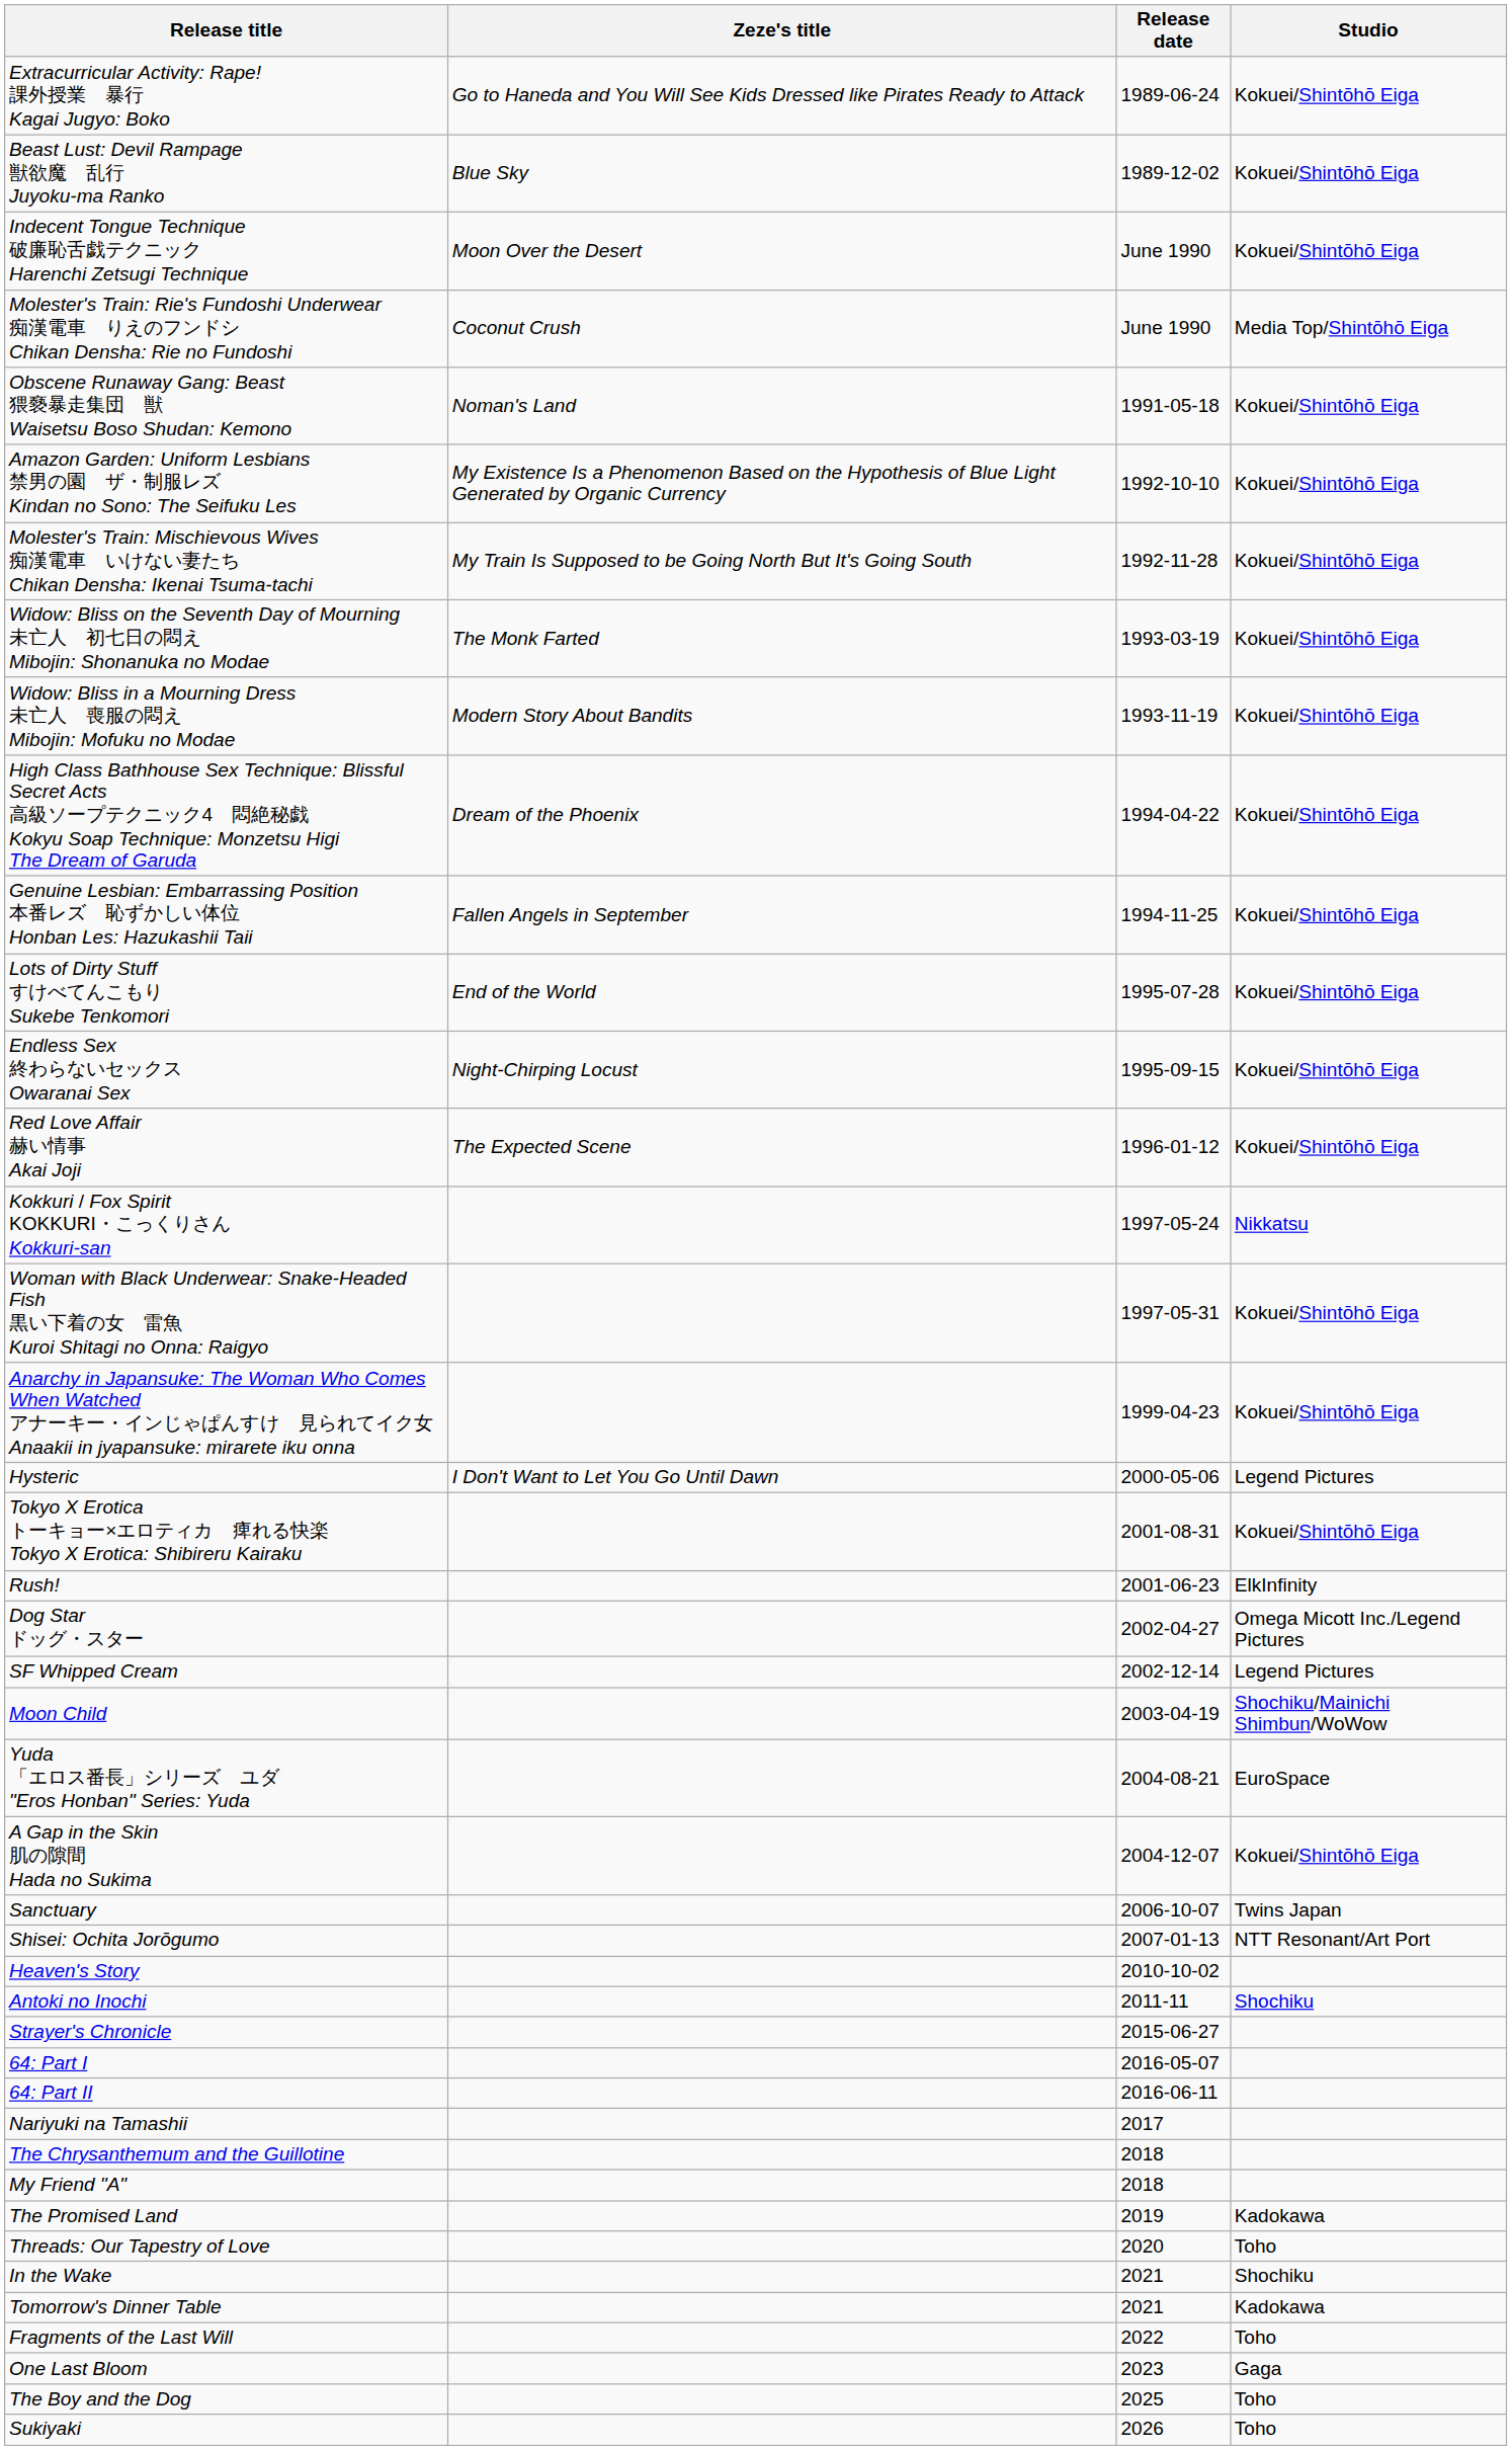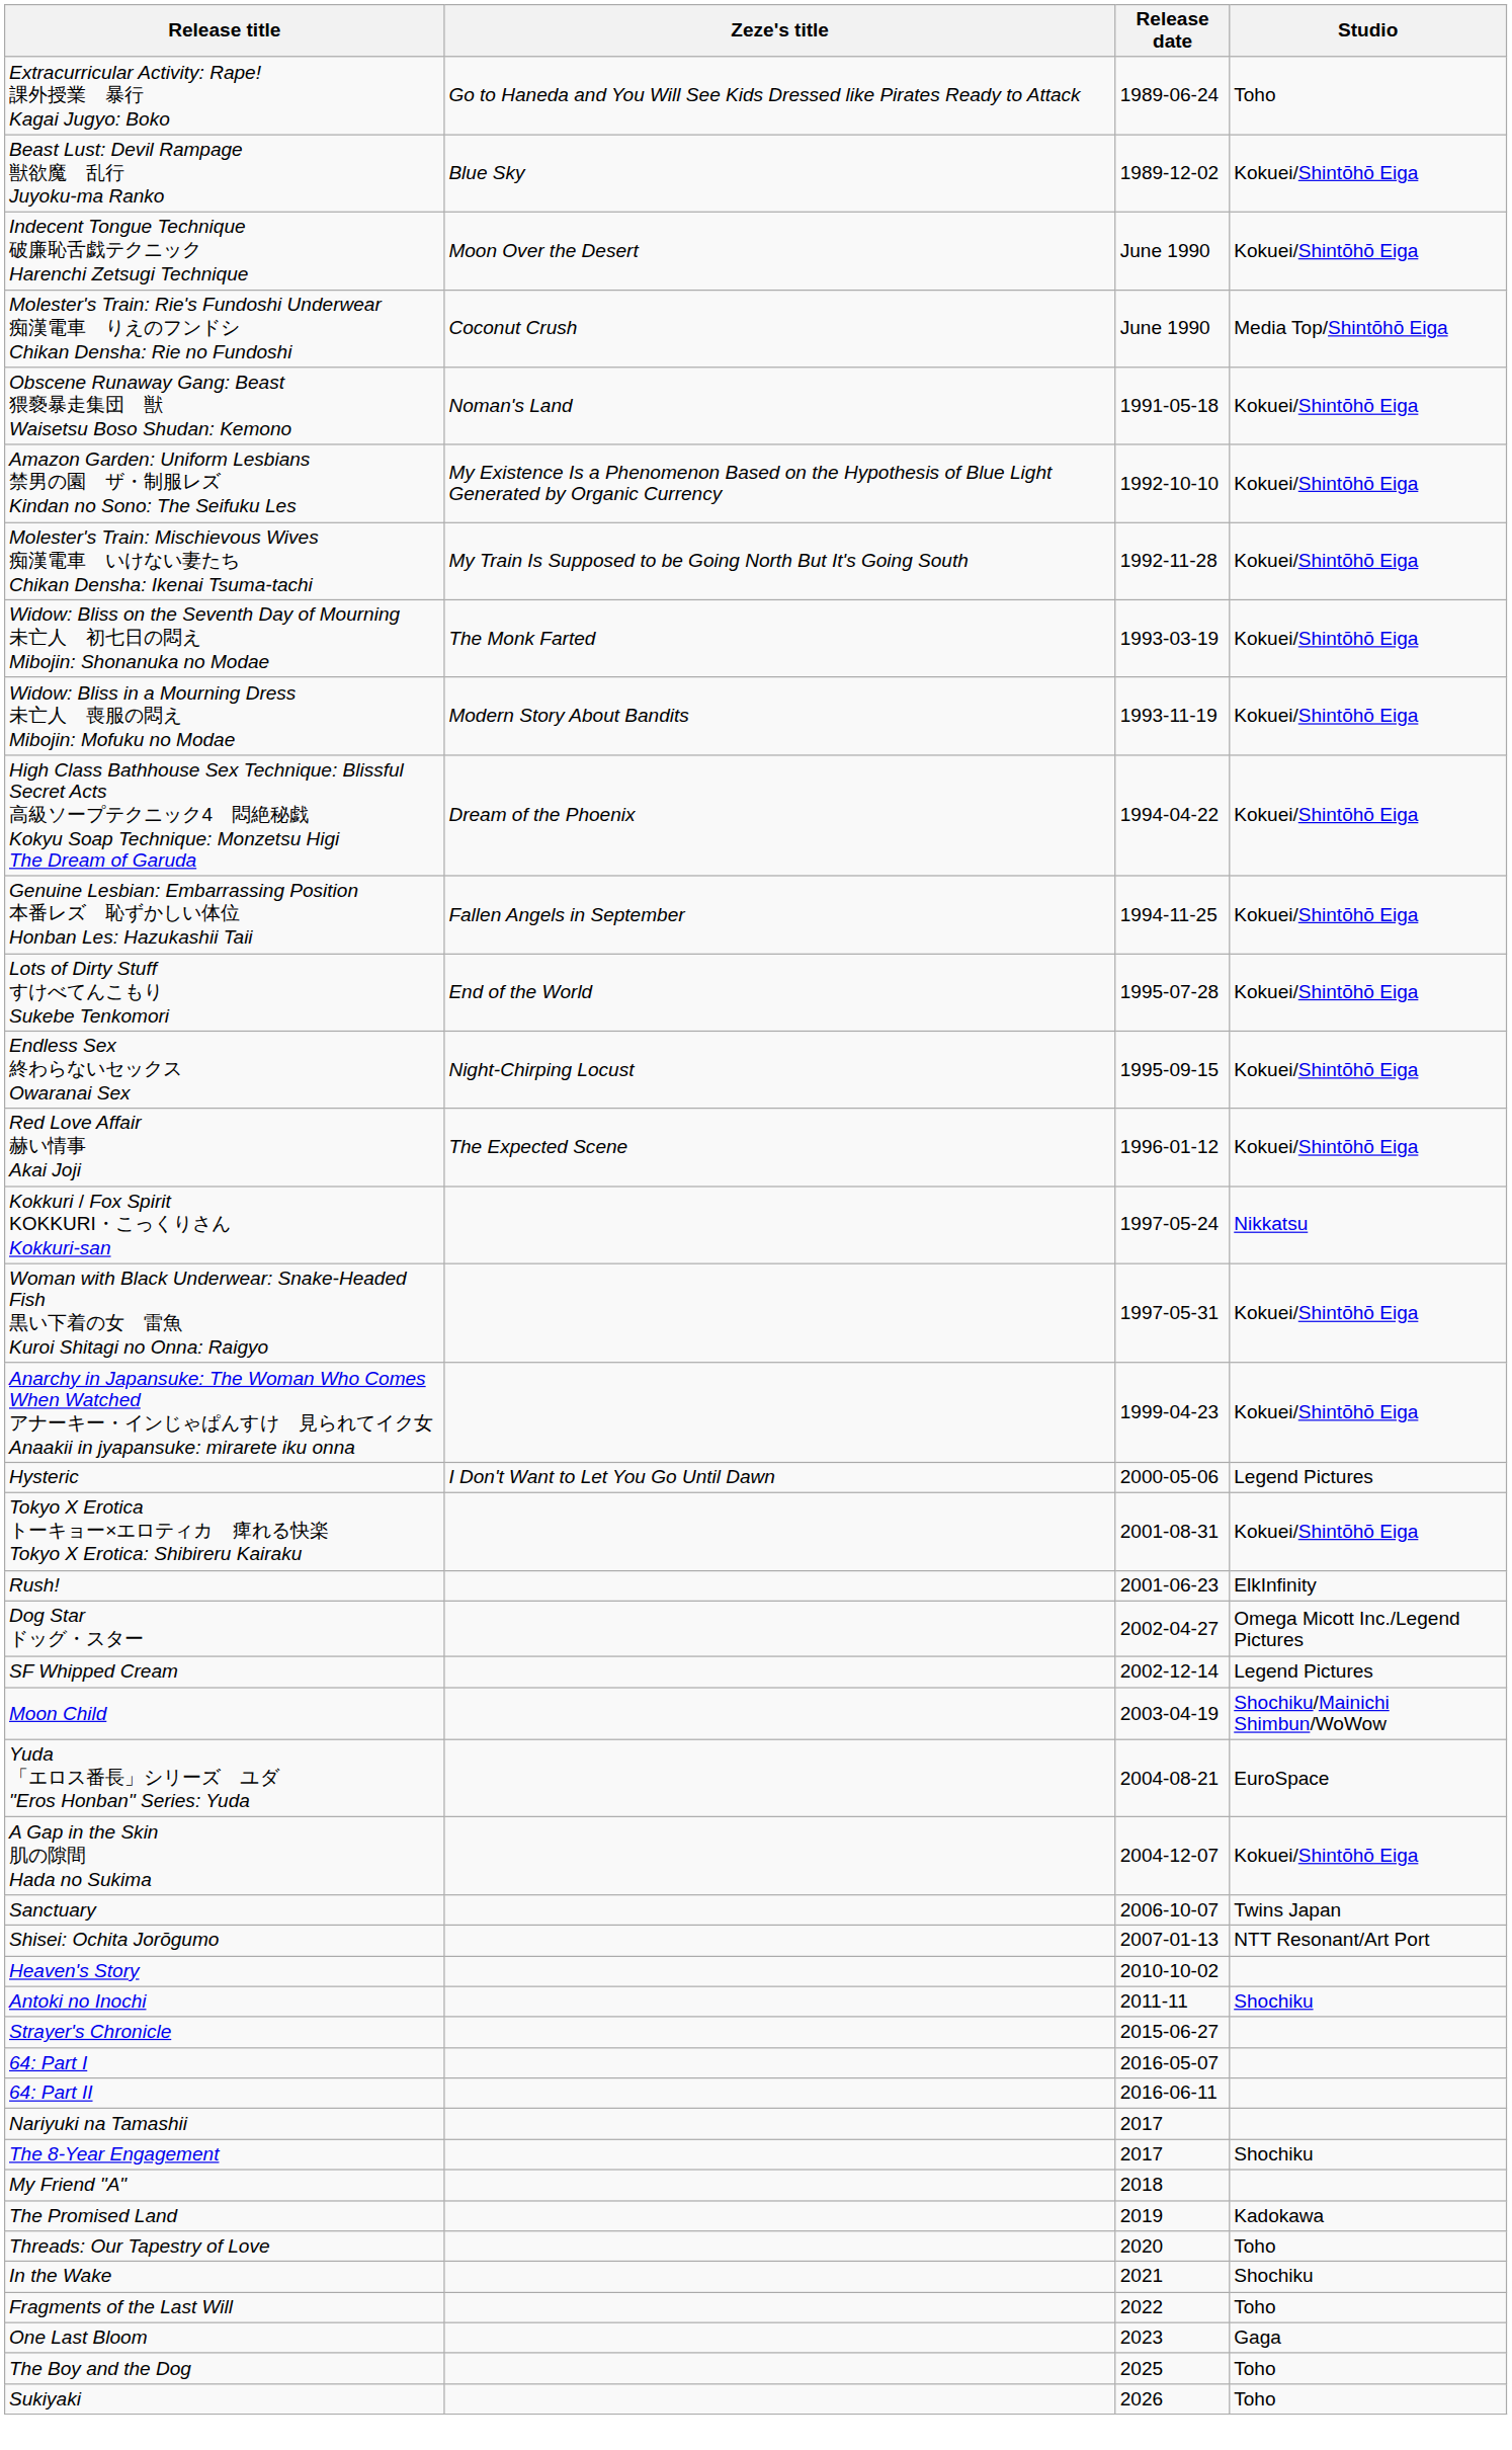Extracurricular Activity: Rape! 課外授業 暴行 Kagai Jugyo: Boko | Studio: Kokuei/Shintōhō Eiga -> Toho
+ row: The 8-Year Engagement | 2017 | Shochiku
- row: The Chrysanthemum and the Guillotine | 2018
- row: Tomorrow's Dinner Table | 2021 | Kadokawa
